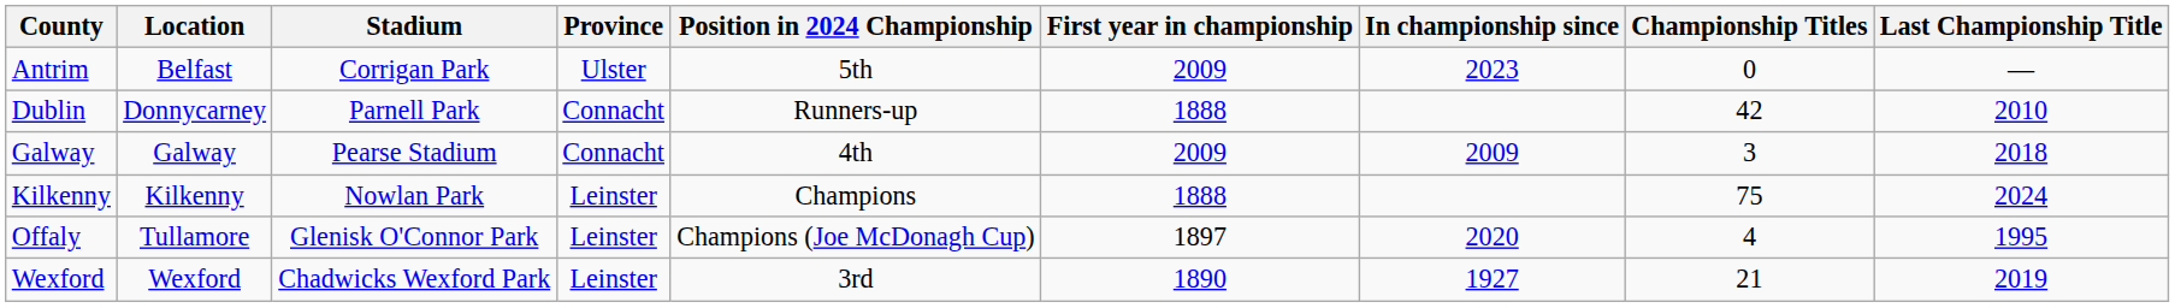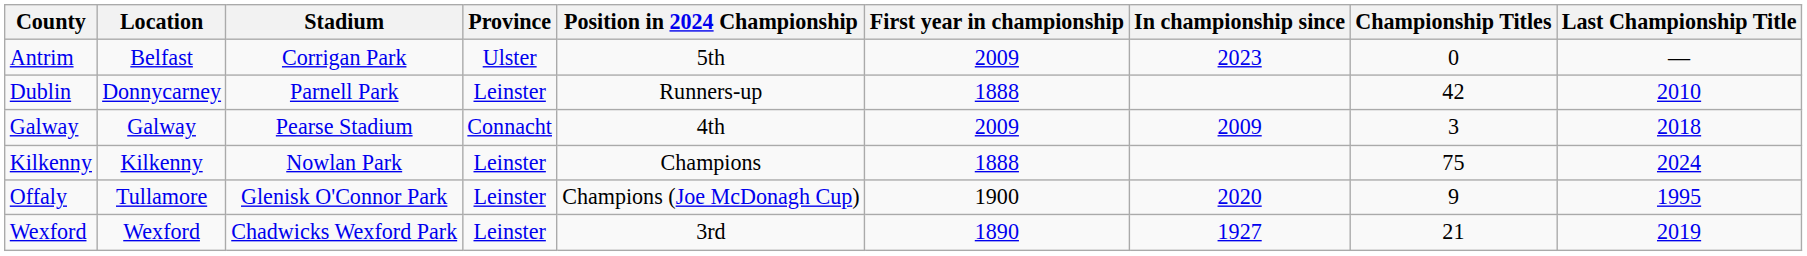Dublin | Province: Connacht -> Leinster
Offaly | First year in championship: 1897 -> 1900
Offaly | Championship Titles: 4 -> 9
